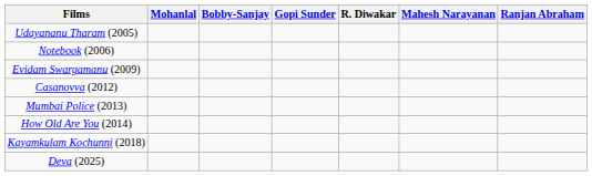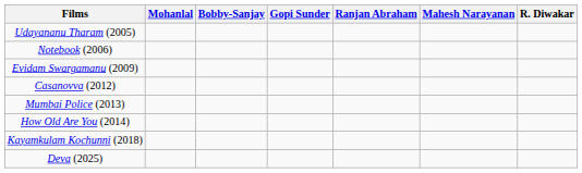columns swapped: R. Diwakar <-> Ranjan Abraham
